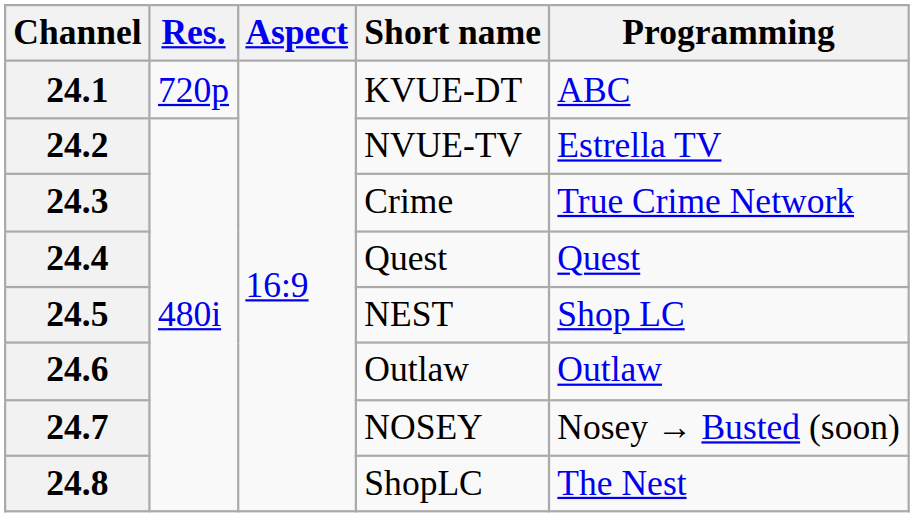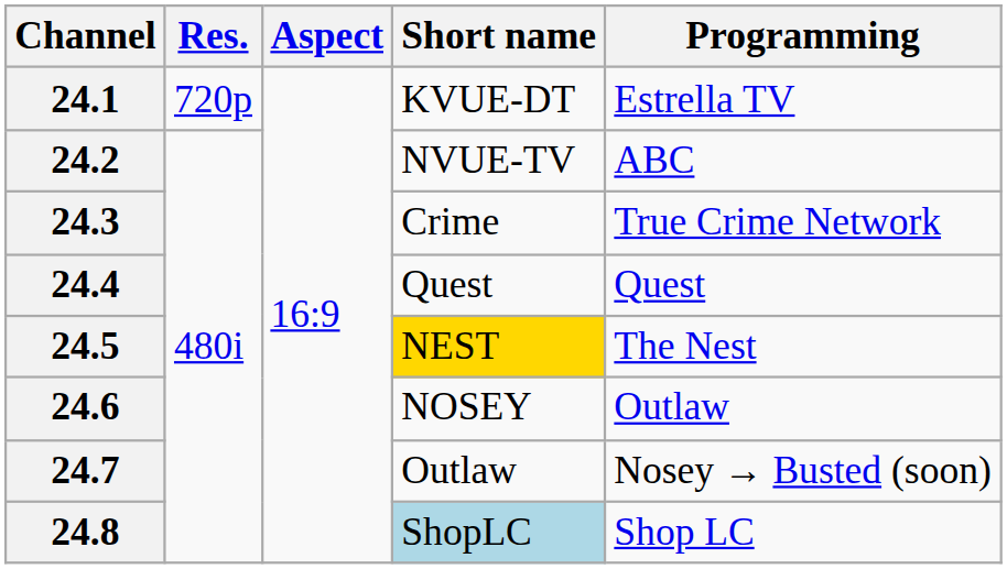24.1 | Programming: ABC -> Estrella TV
24.2 | Programming: Estrella TV -> ABC
24.5 | Short name: no background -> gold background
24.5 | Programming: Shop LC -> The Nest
24.6 | Short name: Outlaw -> NOSEY
24.7 | Short name: NOSEY -> Outlaw
24.8 | Short name: no background -> lightblue background
24.8 | Programming: The Nest -> Shop LC
